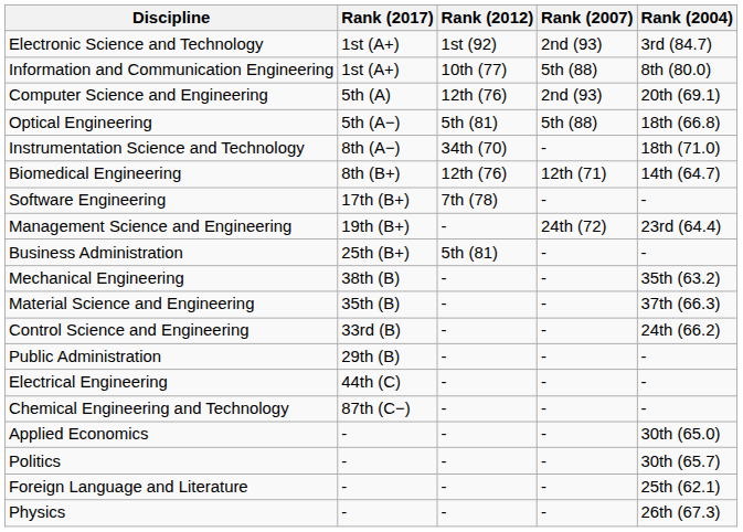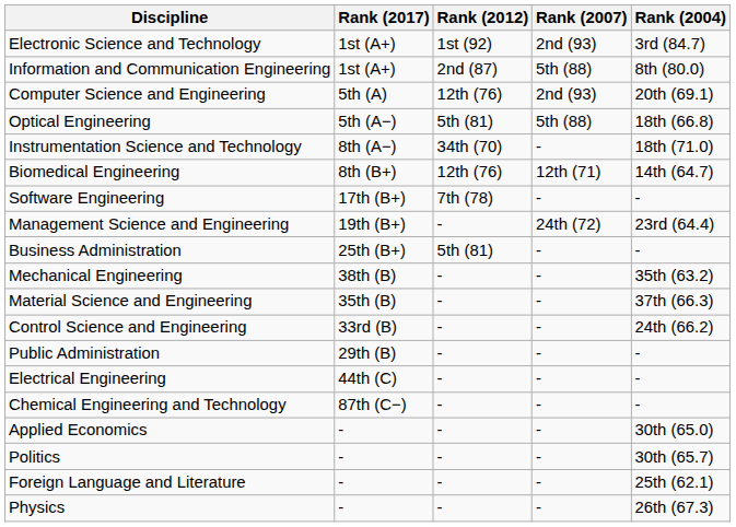Information and Communication Engineering | Rank (2012): 10th (77) -> 2nd (87)
